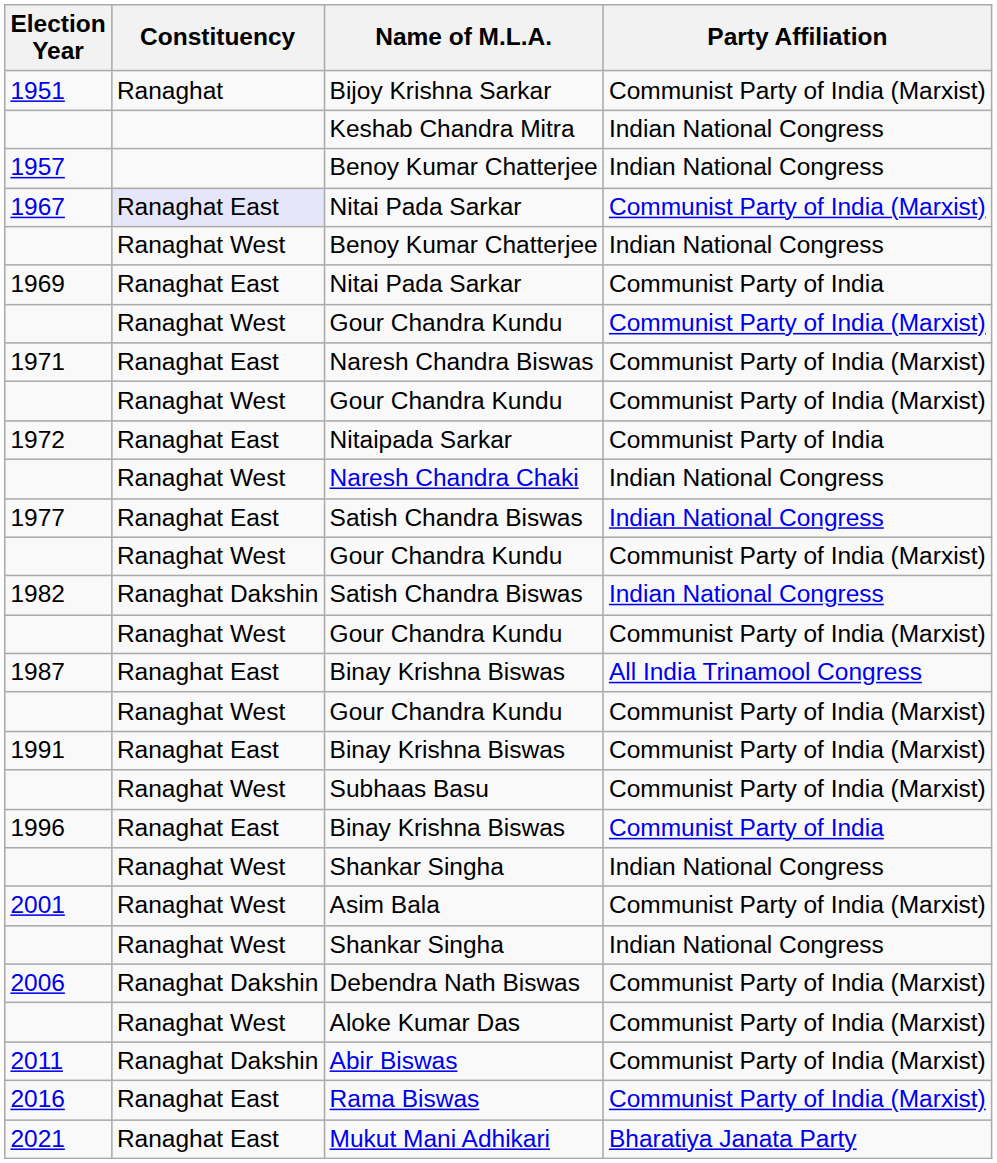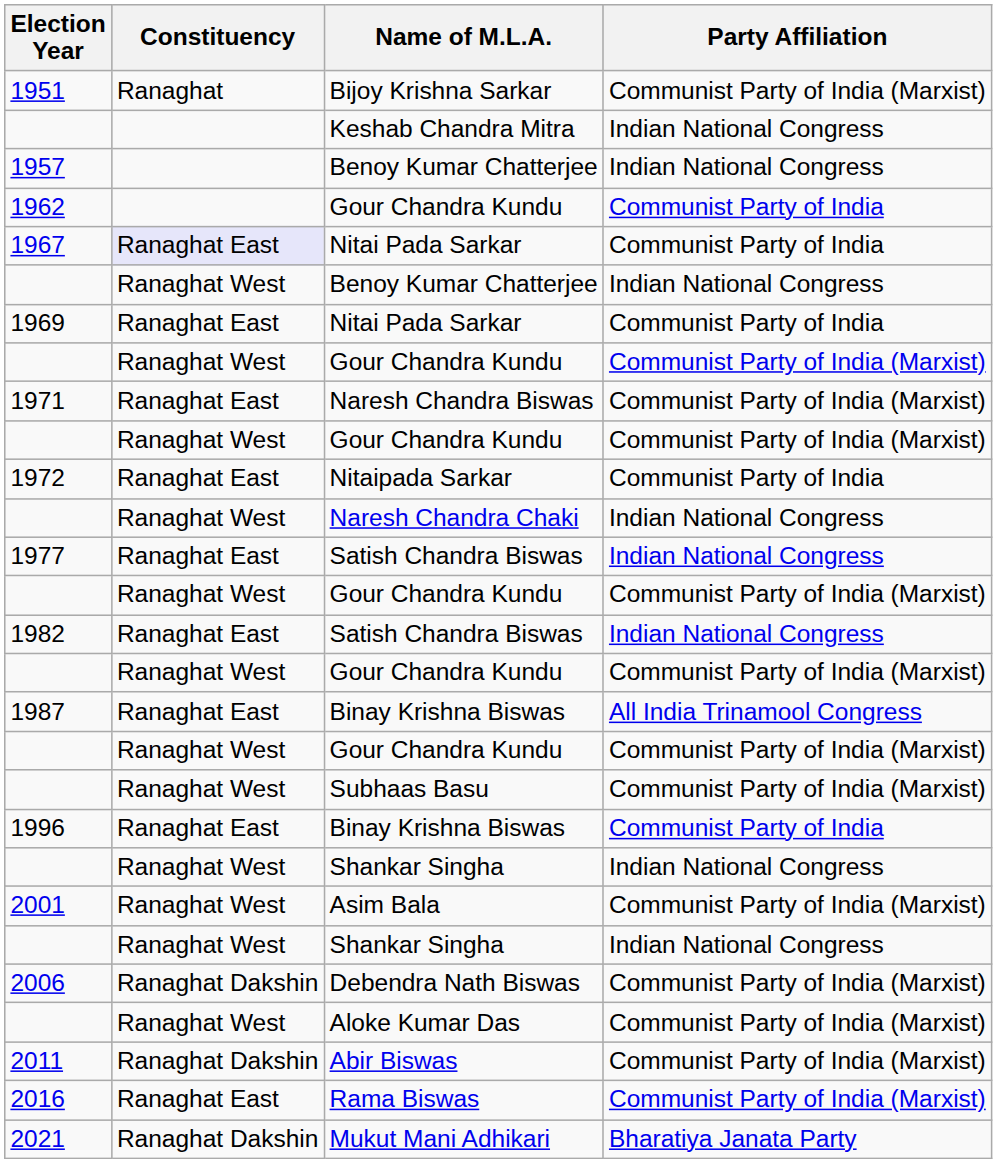+ row: 1962 | Gour Chandra Kundu | Communist Party of India
1967 | Party Affiliation: Communist Party of India (Marxist) -> Communist Party of India
1982 | Constituency: Ranaghat Dakshin -> Ranaghat East
- row: 1991 | Ranaghat East | Binay Krishna Biswas | Communist Party of India (Marxist)
2021 | Constituency: Ranaghat East -> Ranaghat Dakshin
